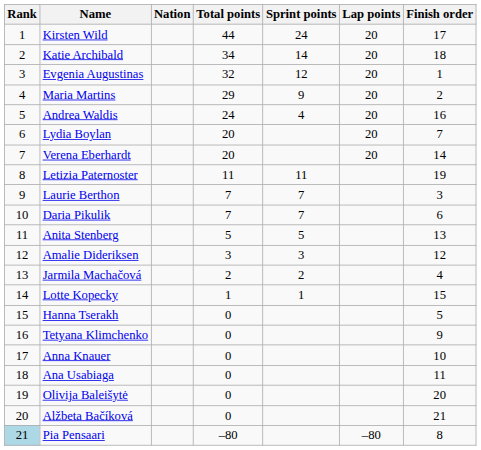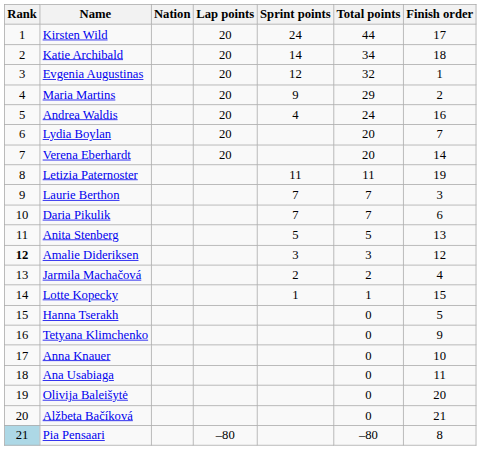columns swapped: Lap points <-> Total points
Amalie Dideriksen | Rank: normal -> bold
